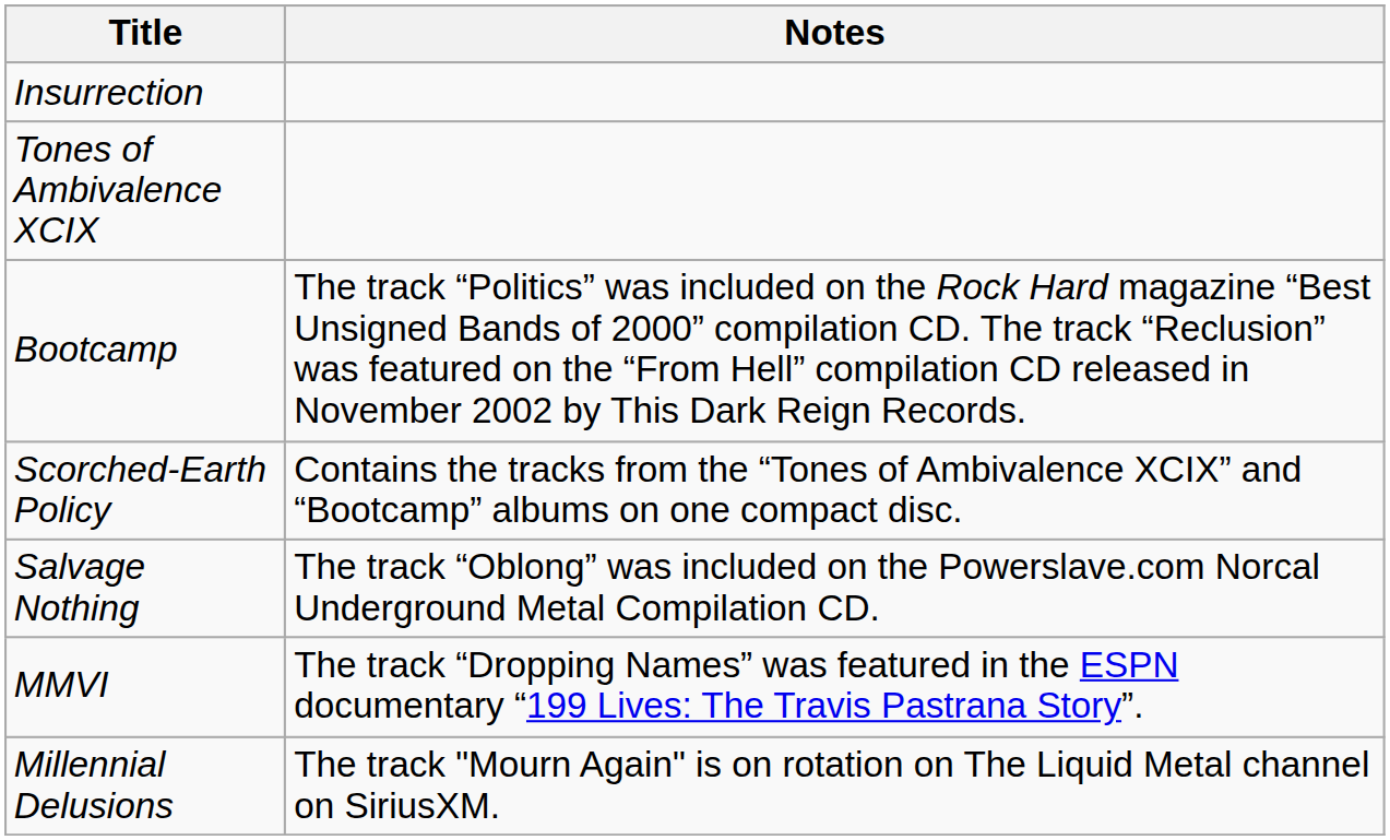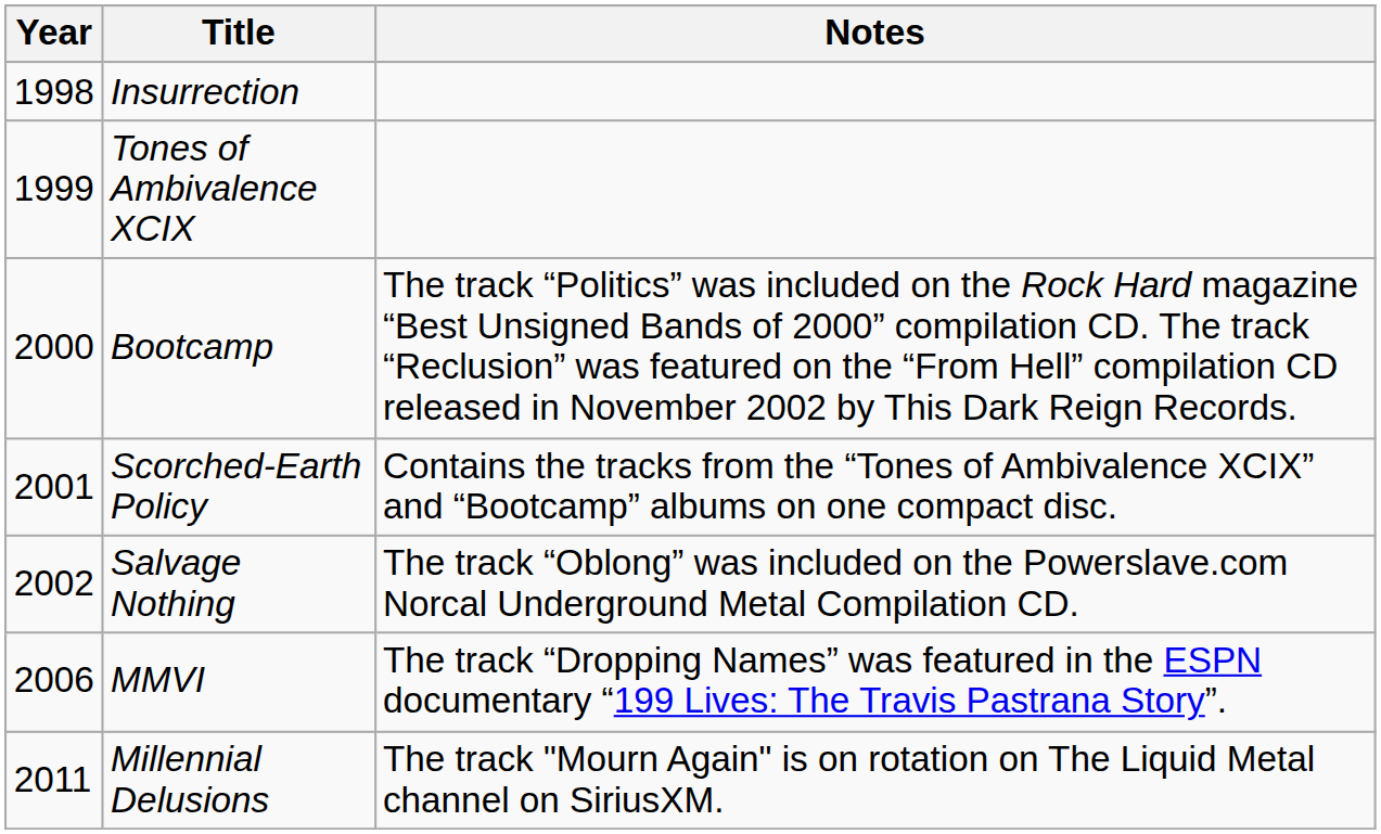+ column: Year | 1998 | 1999 | 2000 | 2001 | 2002 | 2006 | 2011
